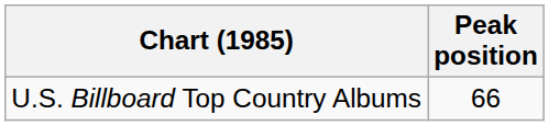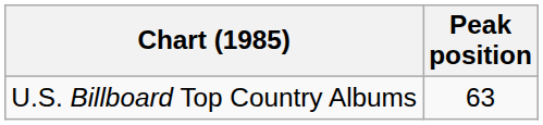U.S. Billboard Top Country Albums | Peak position: 66 -> 63
